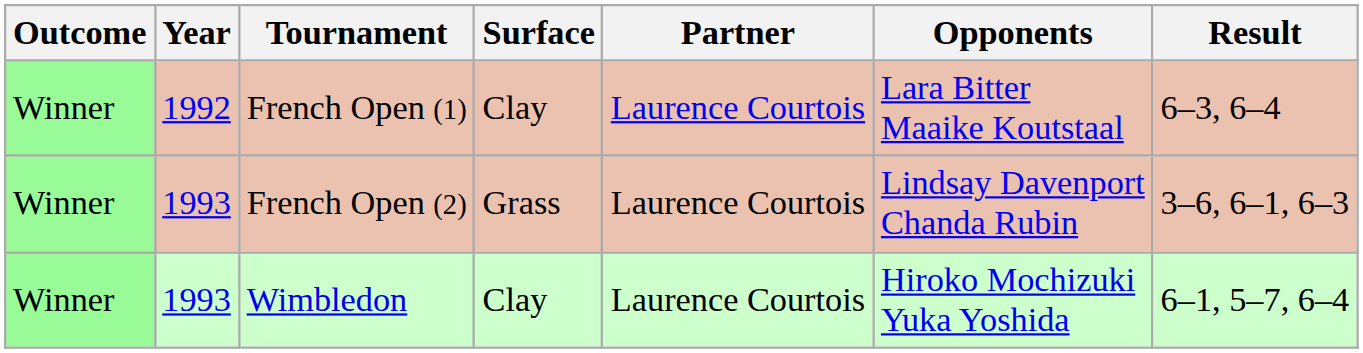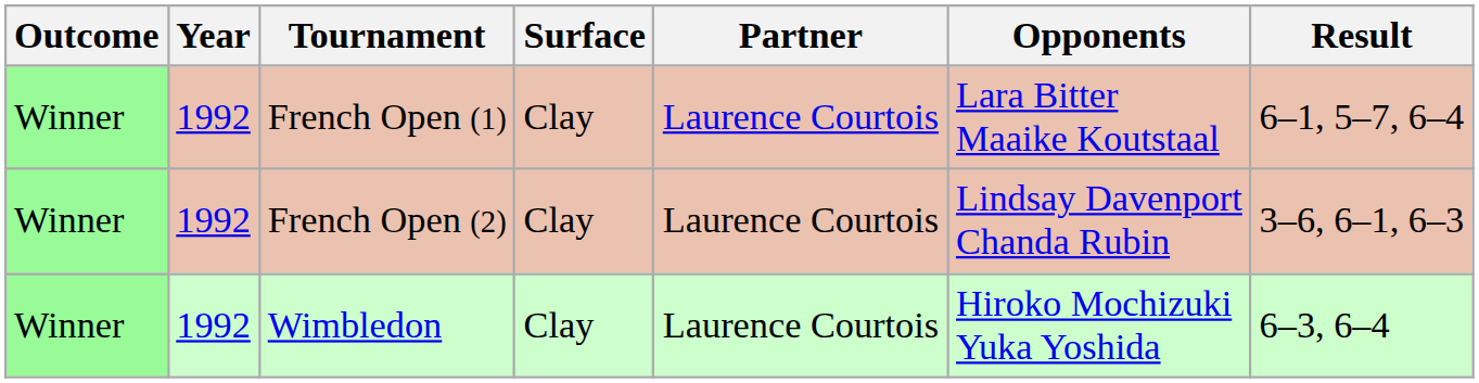French Open (1) | Result: 6–3, 6–4 -> 6–1, 5–7, 6–4
French Open (2) | Year: 1993 -> 1992
French Open (2) | Surface: Grass -> Clay
Wimbledon | Year: 1993 -> 1992
Wimbledon | Result: 6–1, 5–7, 6–4 -> 6–3, 6–4
